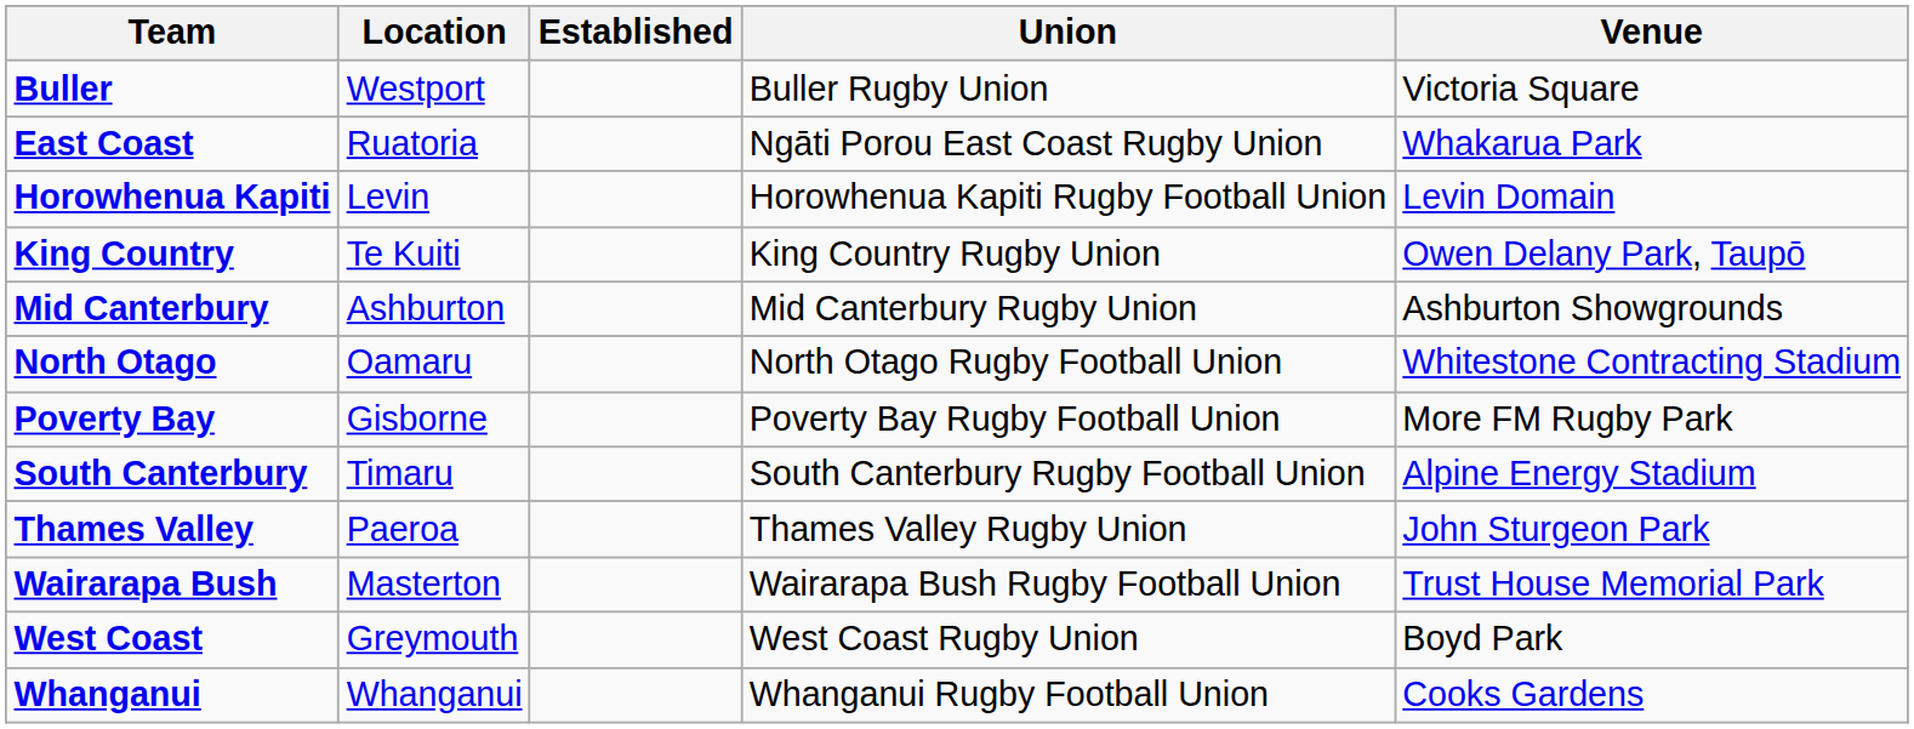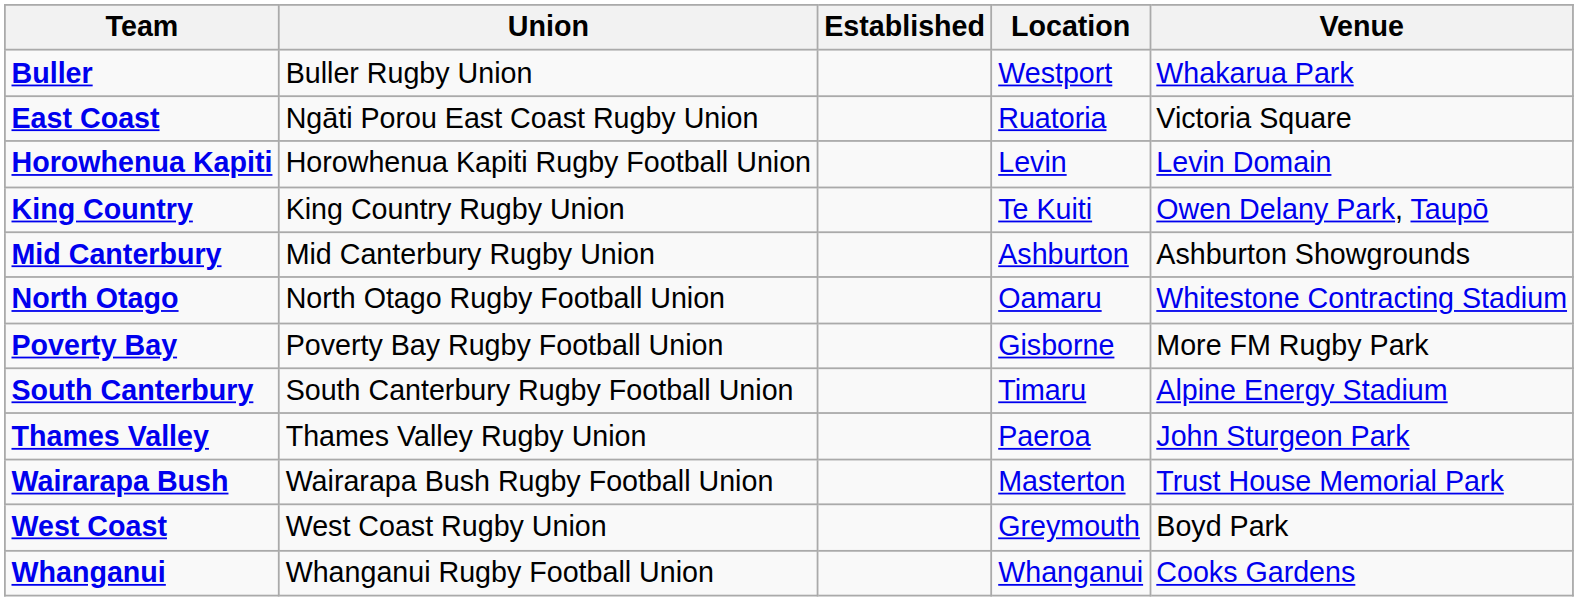columns swapped: Union <-> Location
Buller | Venue: Victoria Square -> Whakarua Park
East Coast | Venue: Whakarua Park -> Victoria Square
